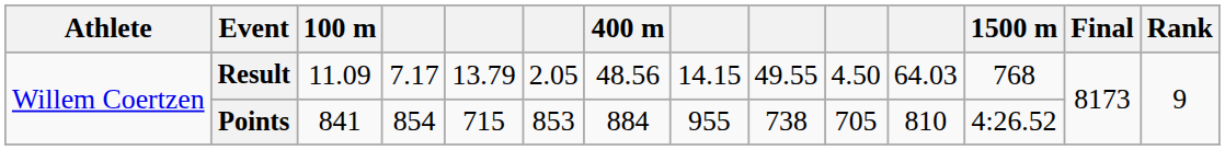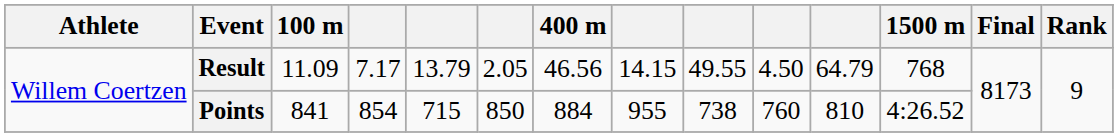Result | 400 m: 48.56 -> 46.56
Result | column 11: 64.03 -> 64.79
Points | column 6: 853 -> 850
Points | column 10: 705 -> 760
